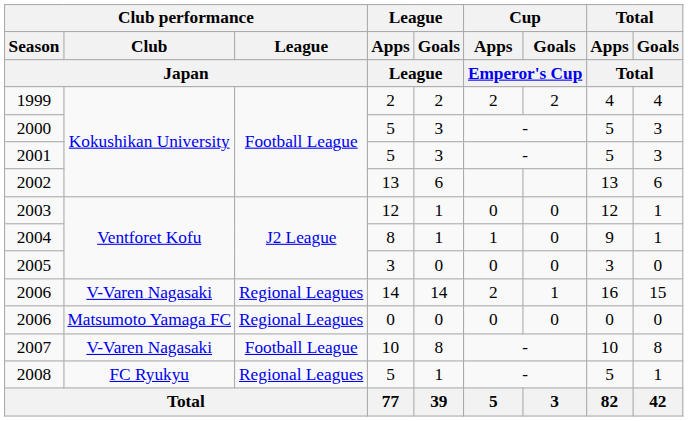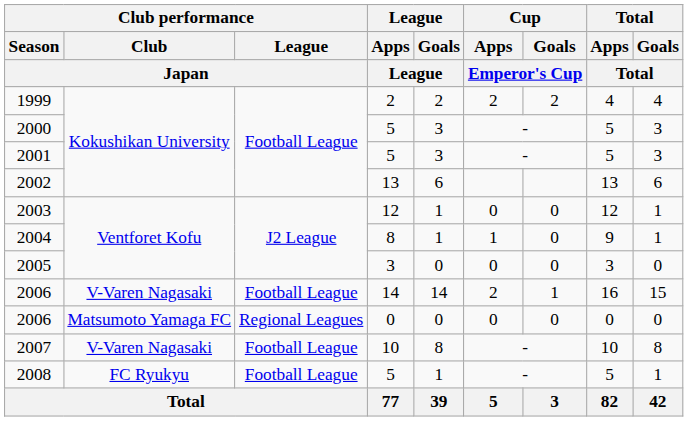2006 / 14 | Club performance / League / Japan: Regional Leagues -> Football League
2008 | Club performance / League / Japan: Regional Leagues -> Football League
